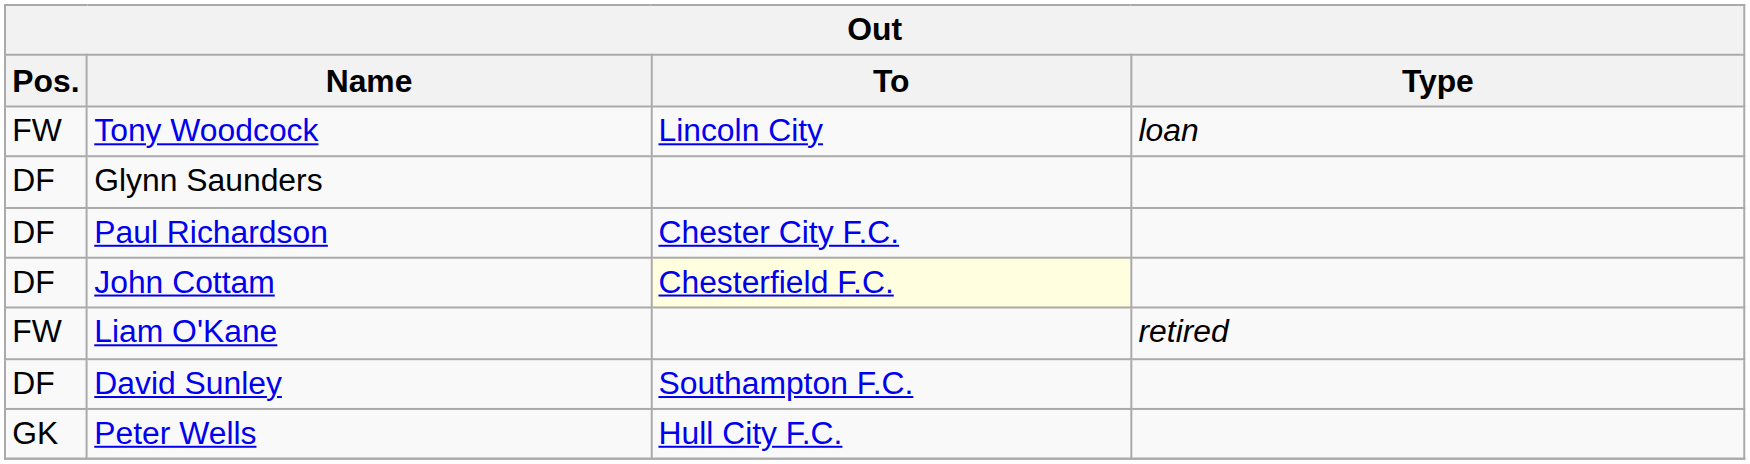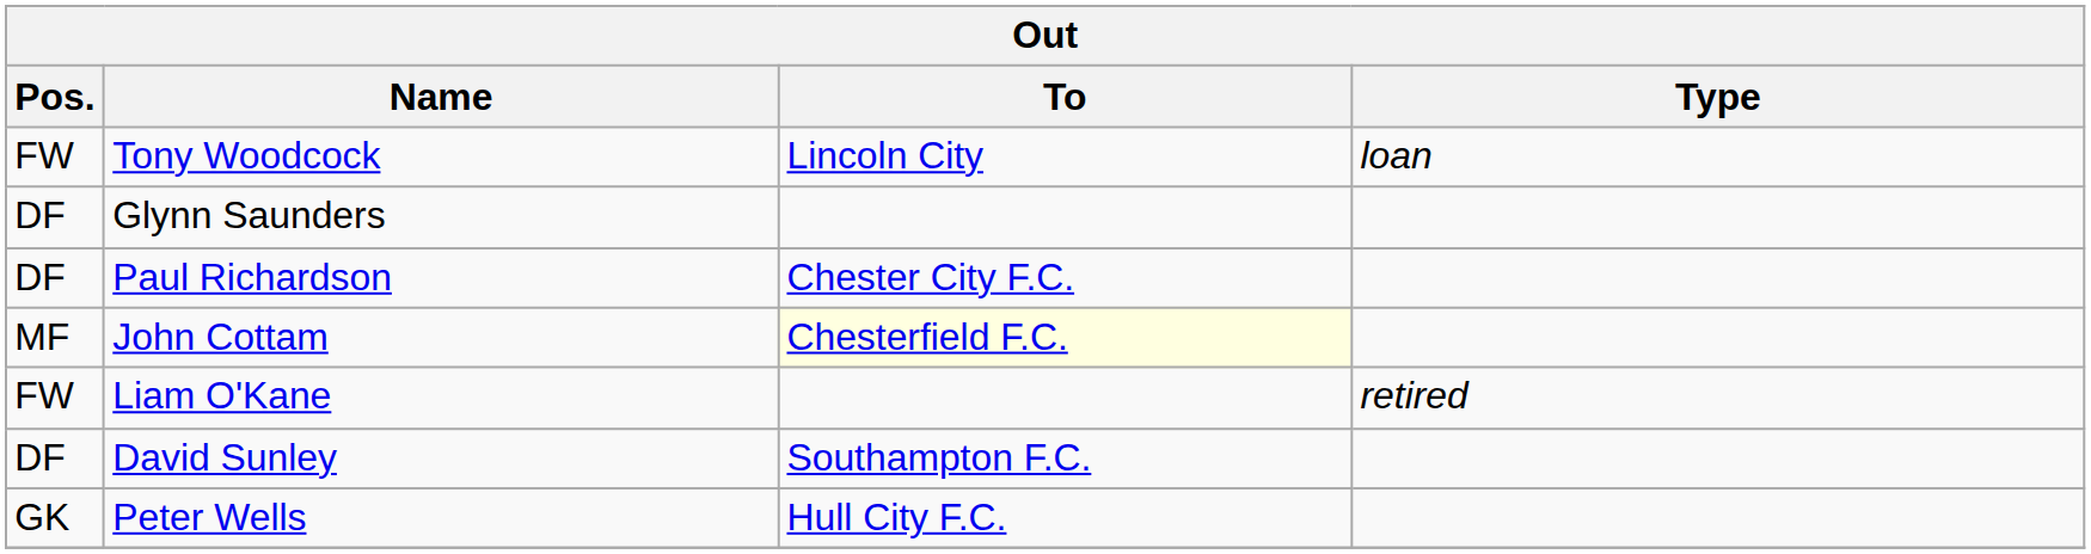John Cottam | Pos.: DF -> MF
